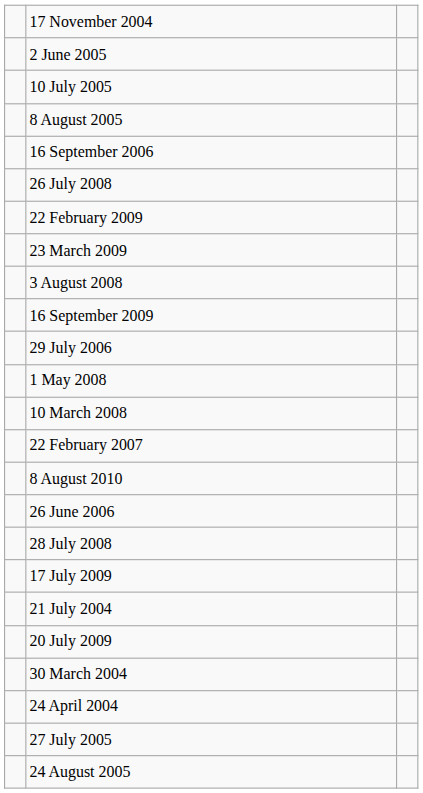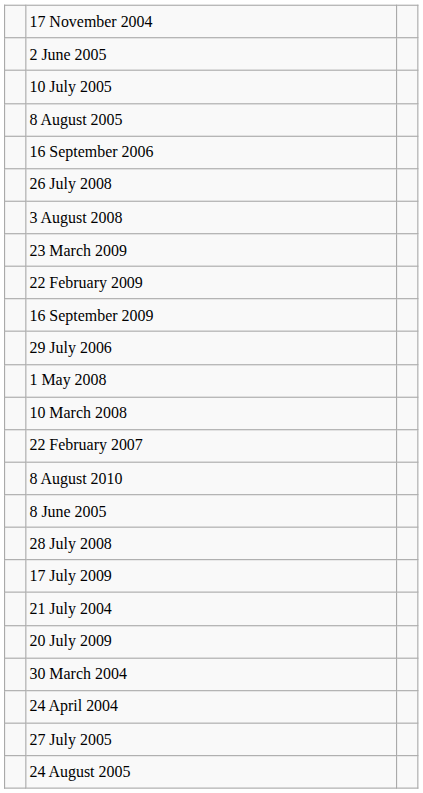rows swapped: 3 August 2008 <-> 22 February 2009
- row: 26 June 2006
+ row: 8 June 2005
